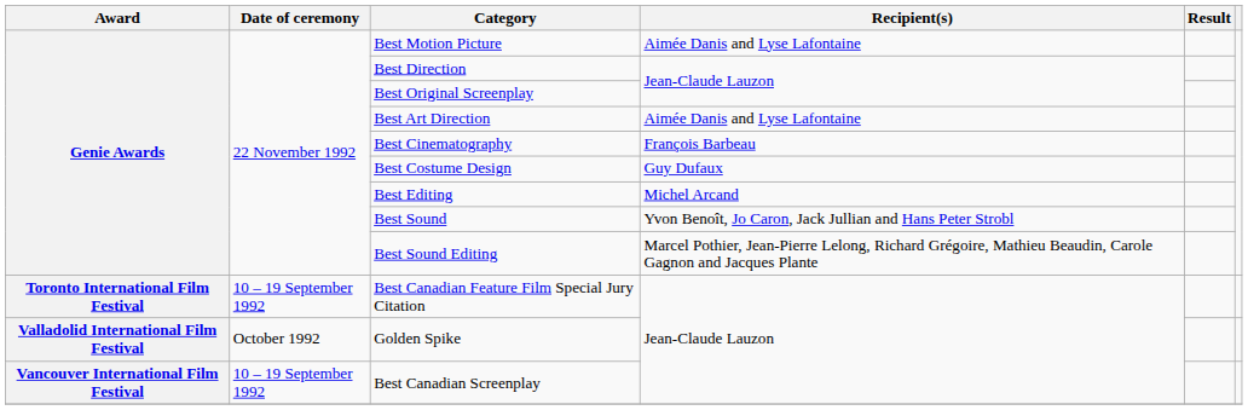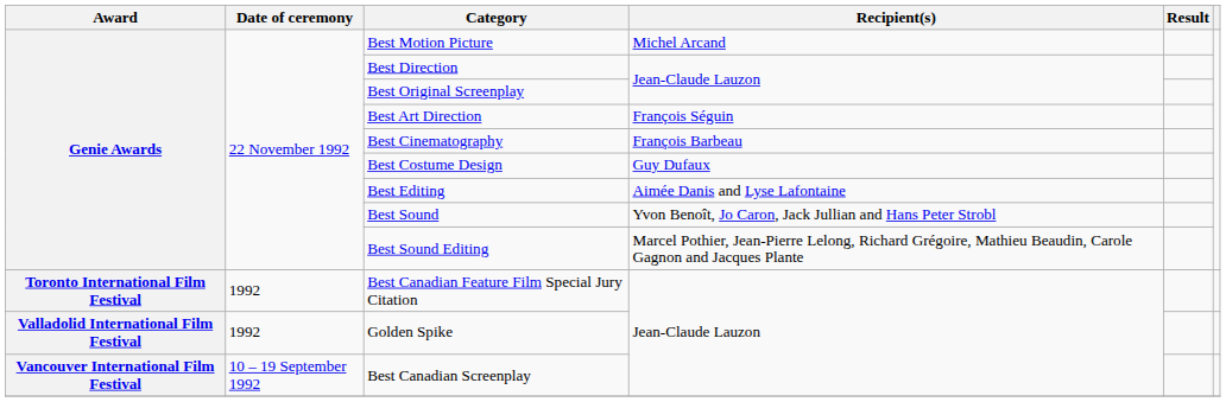Best Motion Picture | Recipient(s): Aimée Danis and Lyse Lafontaine -> Michel Arcand
Best Art Direction | Recipient(s): Aimée Danis and Lyse Lafontaine -> François Séguin
Best Editing | Recipient(s): Michel Arcand -> Aimée Danis and Lyse Lafontaine
Best Canadian Feature Film Special Jury Citation | Date of ceremony: 10 – 19 September 1992 -> 1992
Golden Spike | Date of ceremony: October 1992 -> 1992
